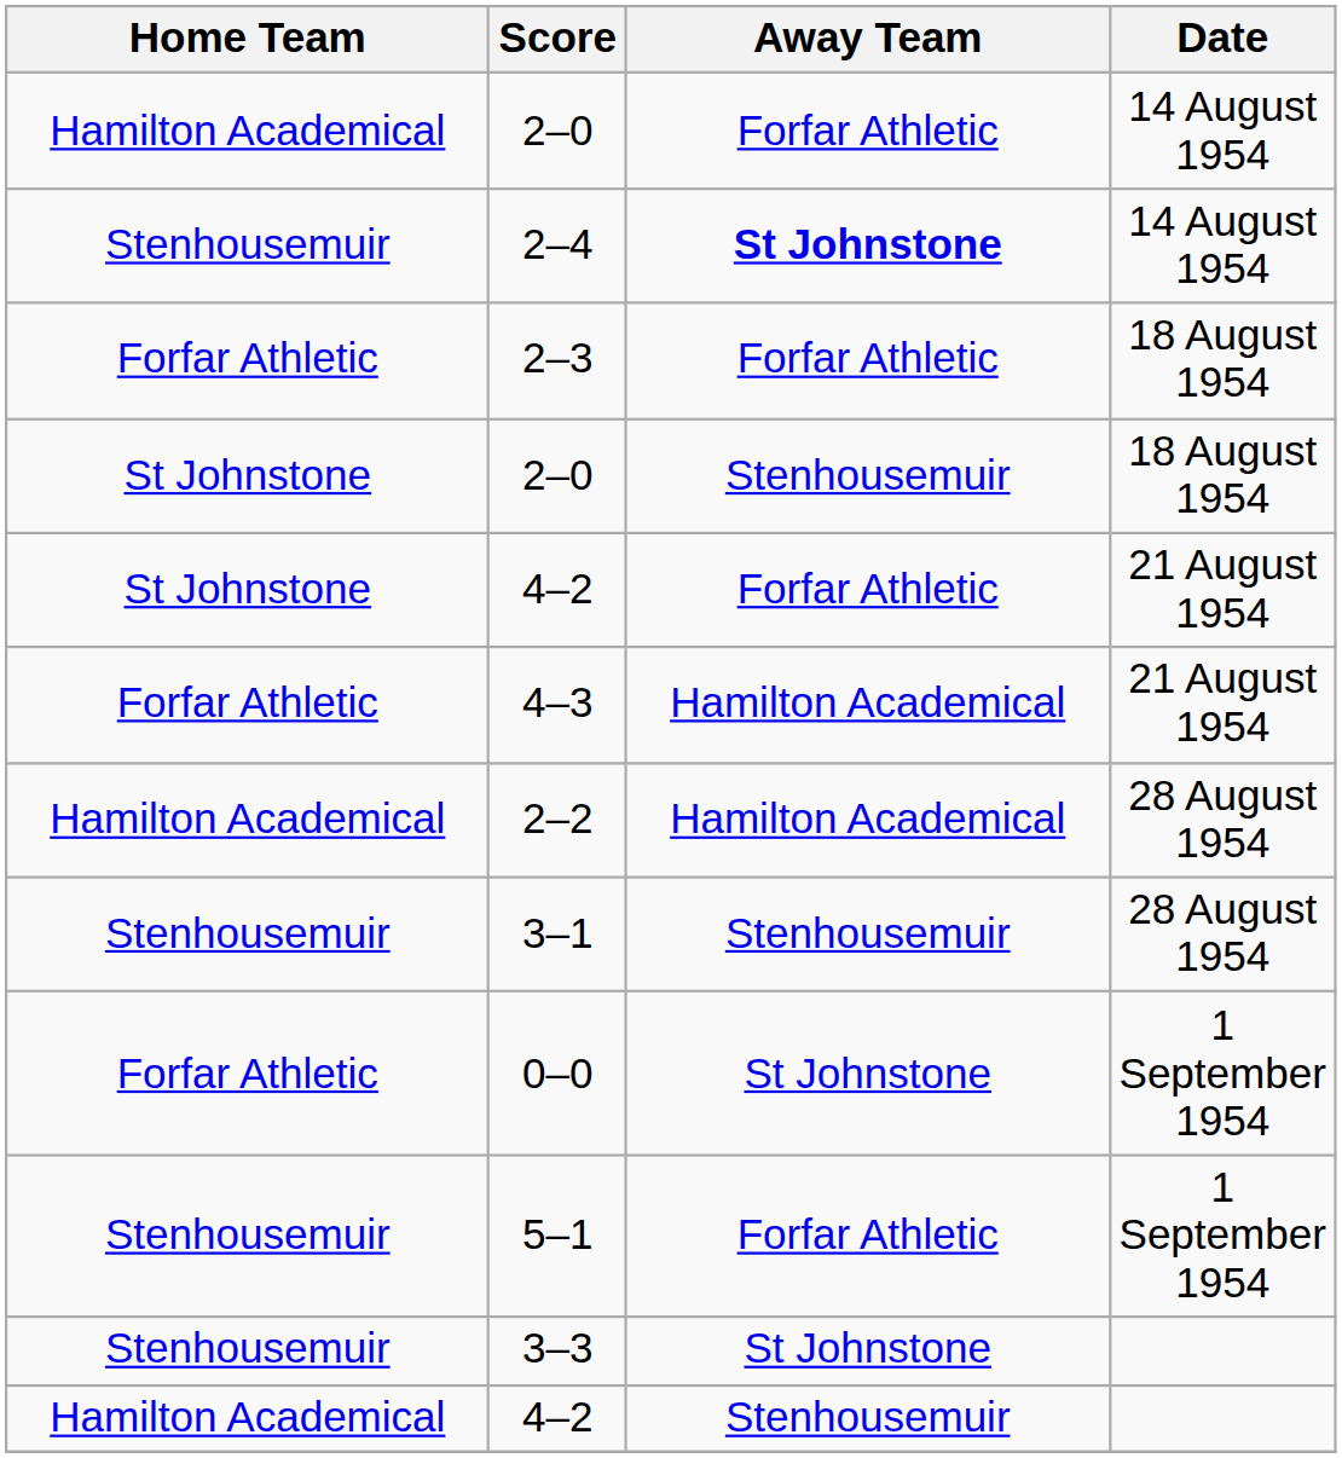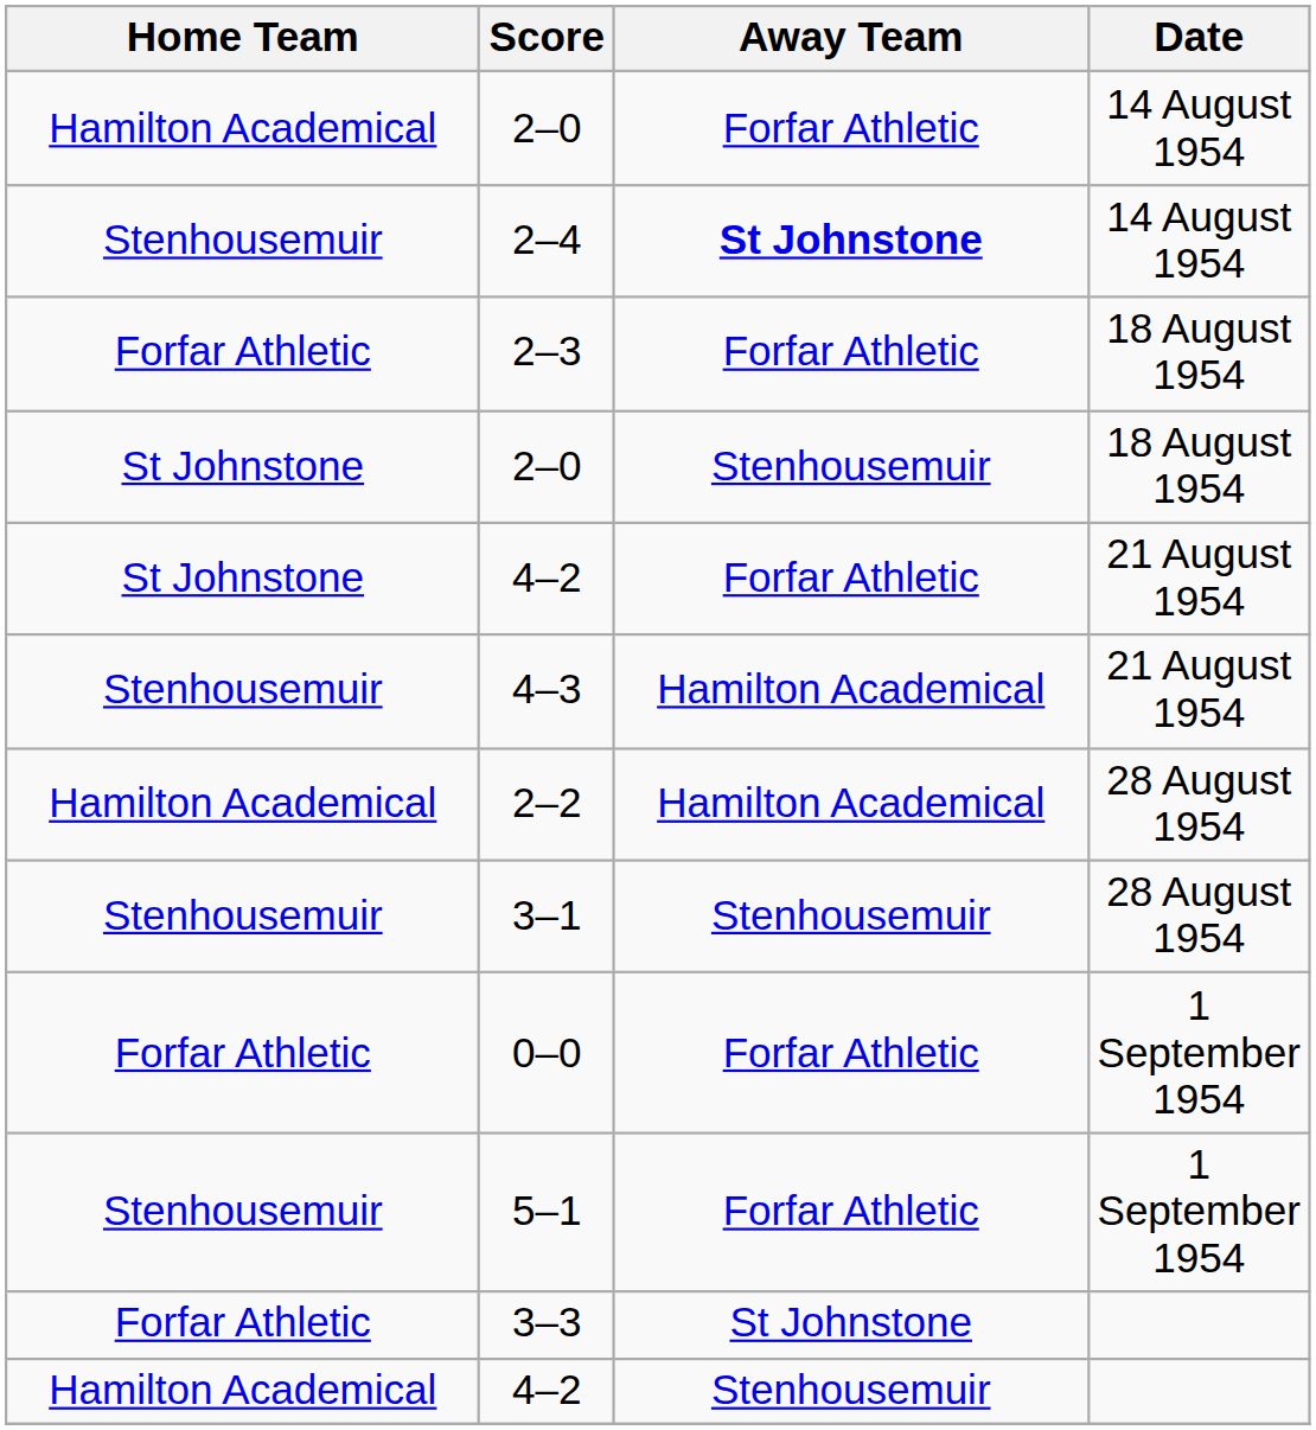4–3 | Home Team: Forfar Athletic -> Stenhousemuir
0–0 | Away Team: St Johnstone -> Forfar Athletic
3–3 | Home Team: Stenhousemuir -> Forfar Athletic
